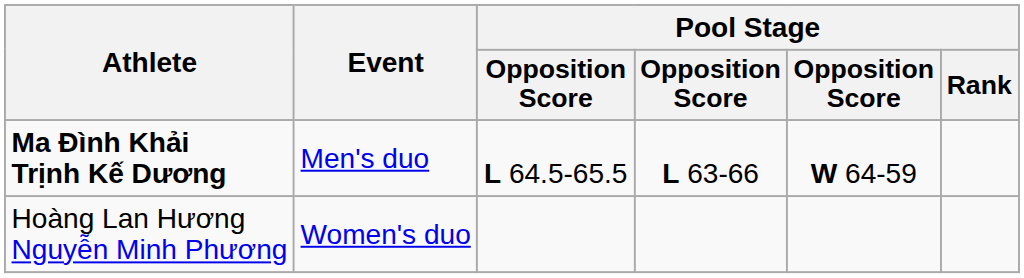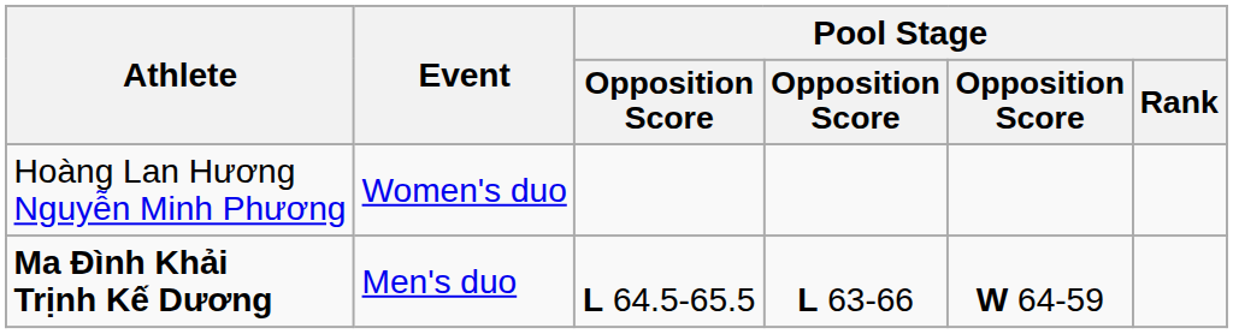rows swapped: Ma Đình Khải Trịnh Kế Dương <-> Hoàng Lan Hương Nguyễn Minh Phương
